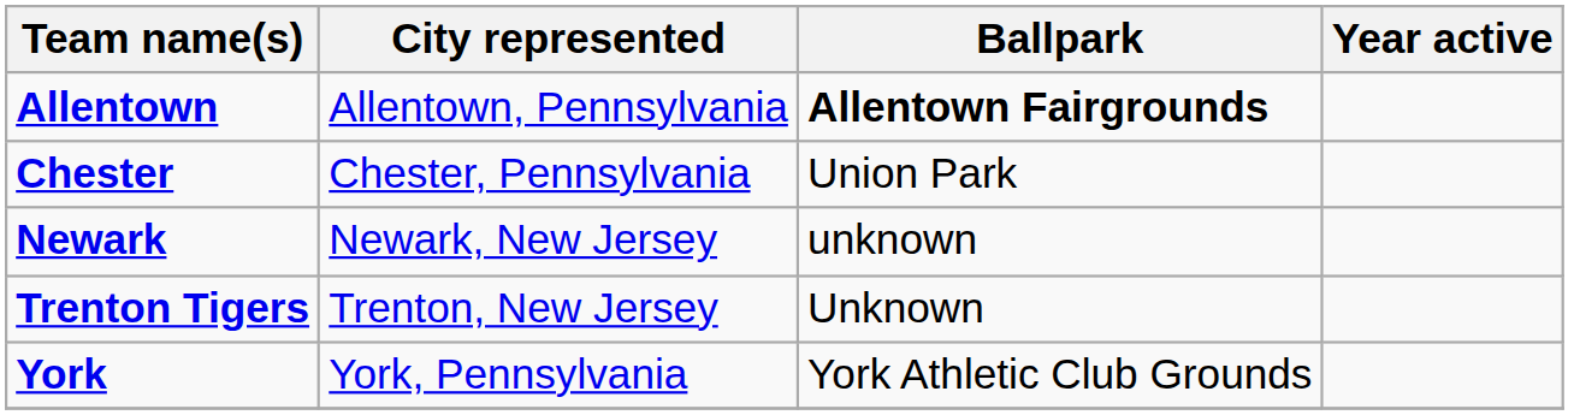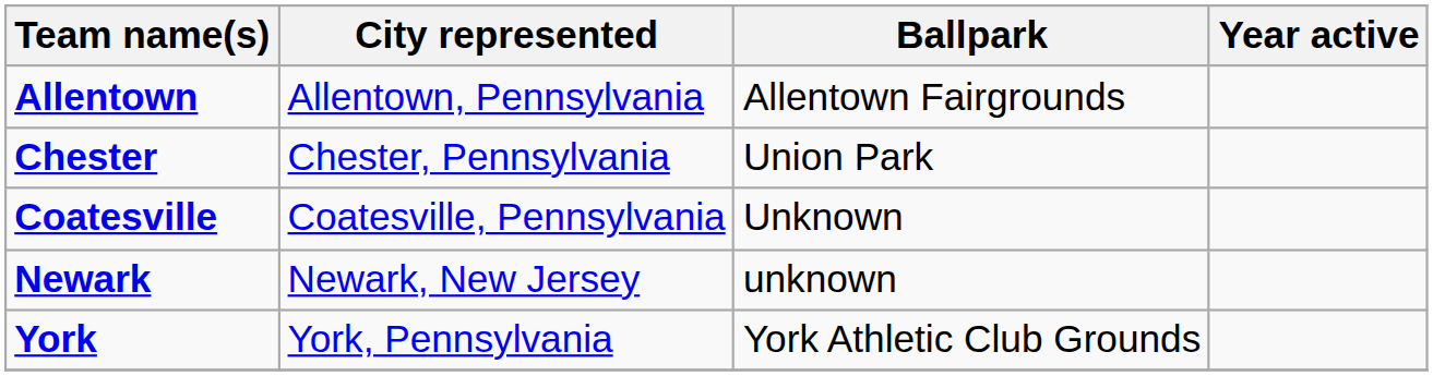Allentown | Ballpark: bold -> normal
+ row: Coatesville | Coatesville, Pennsylvania | Unknown
- row: Trenton Tigers | Trenton, New Jersey | Unknown
